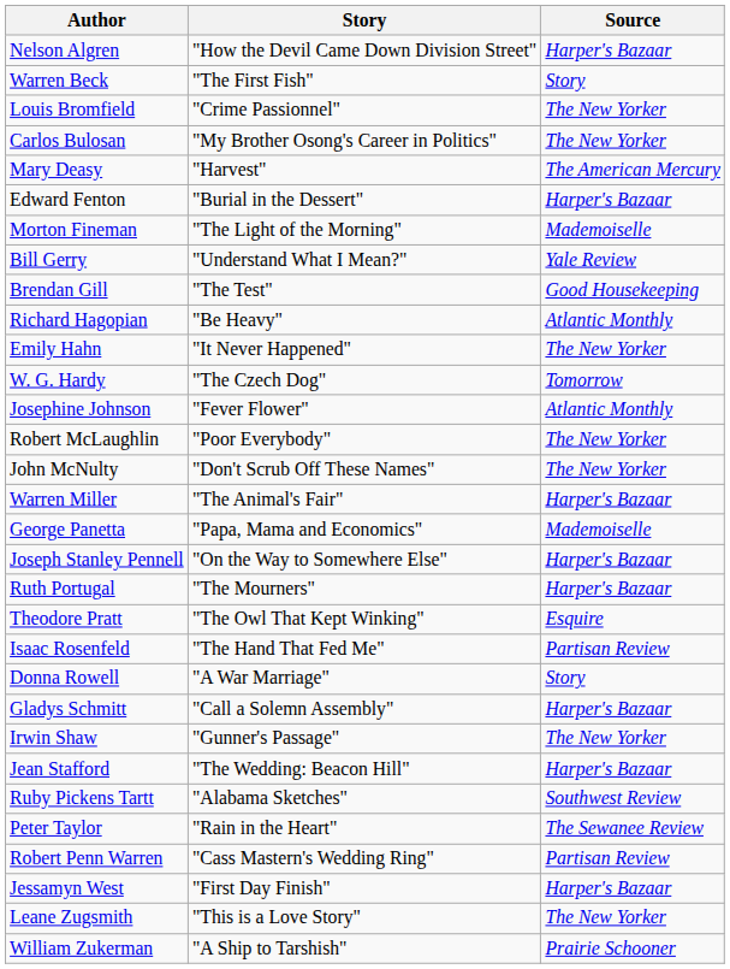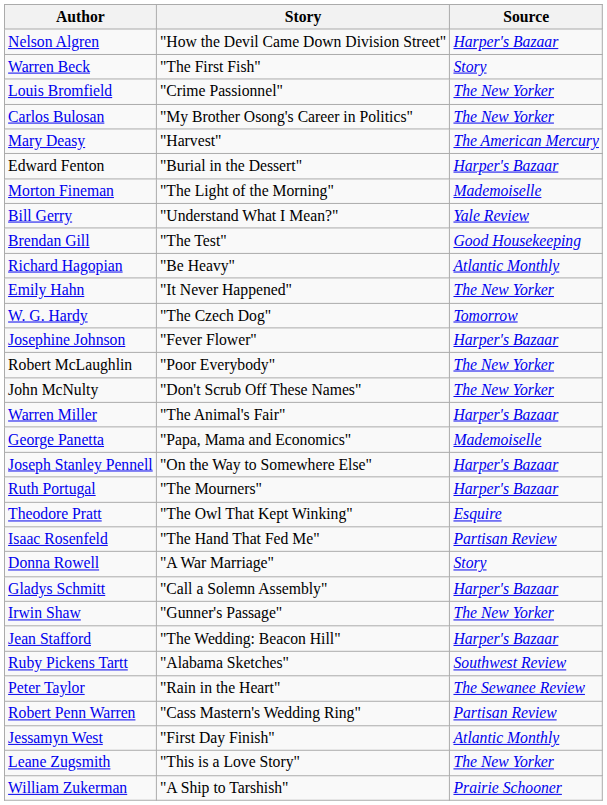Josephine Johnson | Source: Atlantic Monthly -> Harper's Bazaar
Jessamyn West | Source: Harper's Bazaar -> Atlantic Monthly
